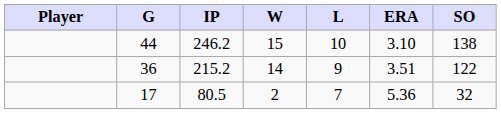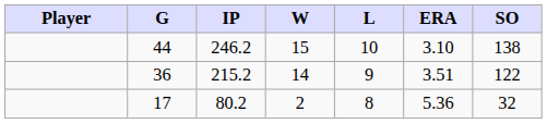17 | IP: 80.5 -> 80.2
17 | L: 7 -> 8
